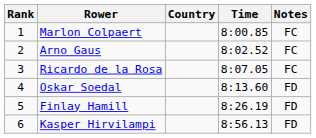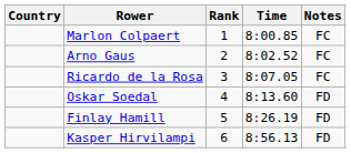columns swapped: Rank <-> Country
